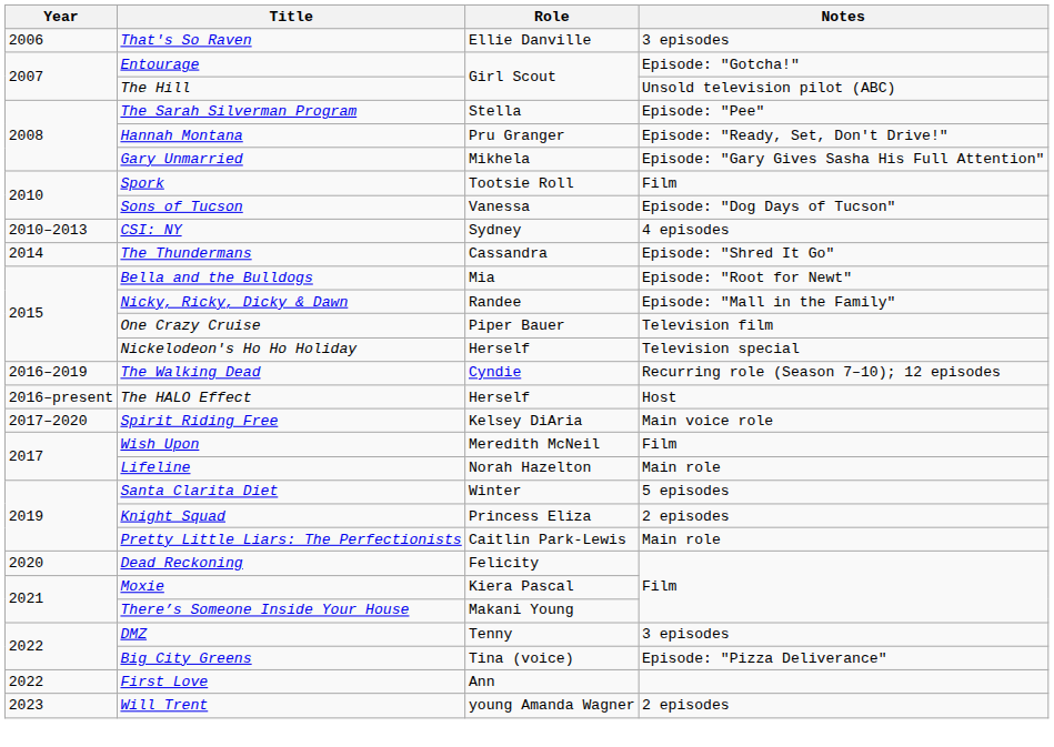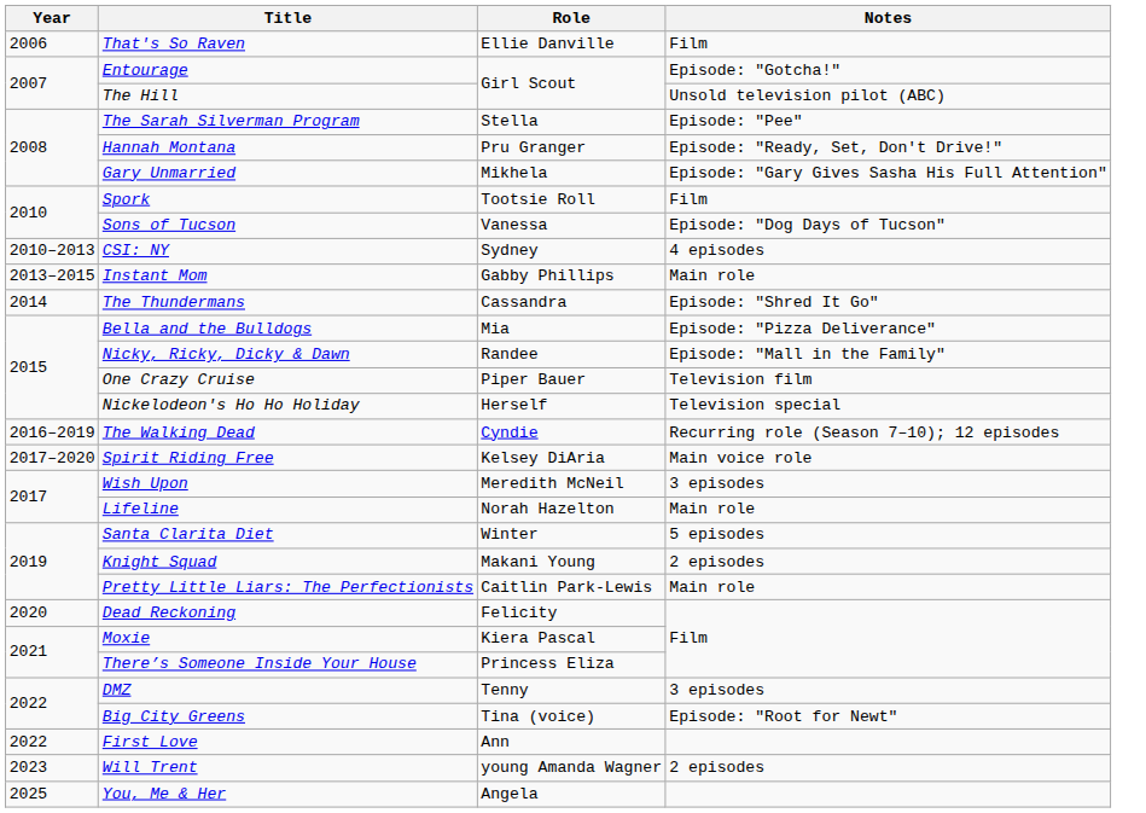That's So Raven | Notes: 3 episodes -> Film
+ row: 2013–2015 | Instant Mom | Gabby Phillips | Main role
Bella and the Bulldogs | Notes: Episode: "Root for Newt" -> Episode: "Pizza Deliverance"
- row: 2016–present | The HALO Effect | Herself | Host
Wish Upon | Notes: Film -> 3 episodes
Knight Squad | Role: Princess Eliza -> Makani Young
There’s Someone Inside Your House | Role: Makani Young -> Princess Eliza
Big City Greens | Notes: Episode: "Pizza Deliverance" -> Episode: "Root for Newt"
+ row: 2025 | You, Me & Her | Angela
